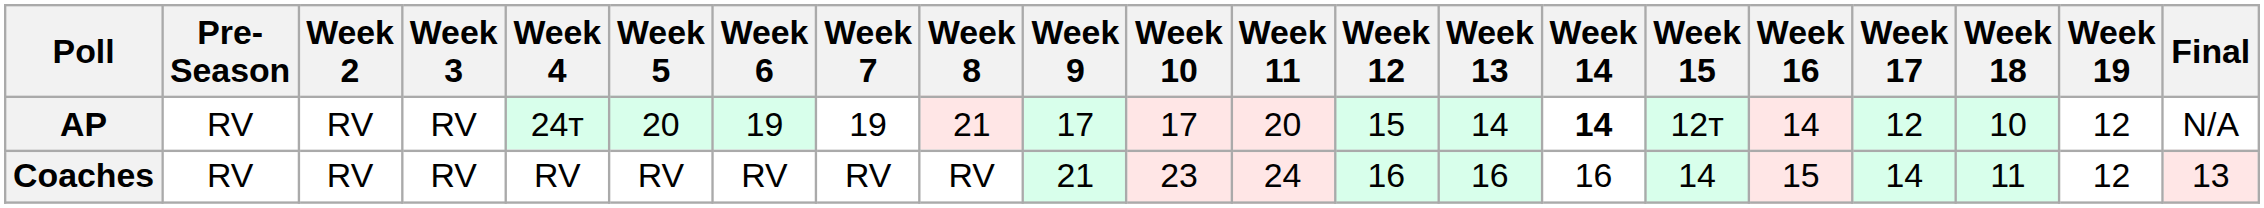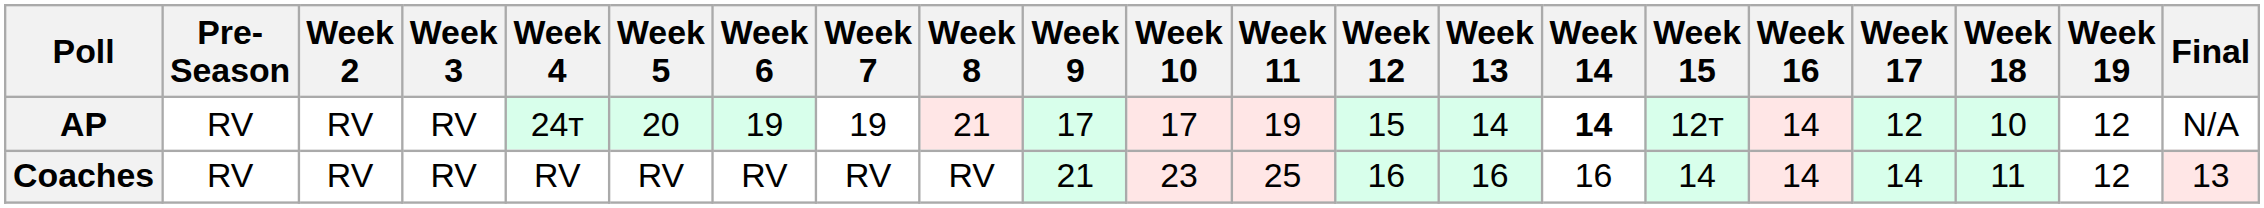AP | Week 11: 20 -> 19
Coaches | Week 11: 24 -> 25
Coaches | Week 16: 15 -> 14
